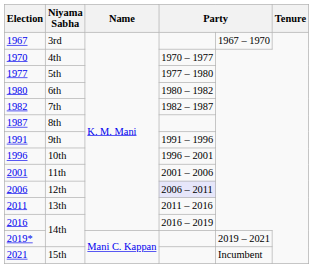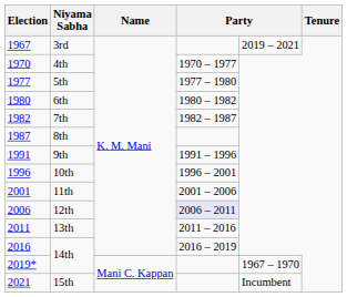3rd | column 5: 1967 – 1970 -> 2019 – 2021
2019* / 14th | column 5: 2019 – 2021 -> 1967 – 1970
